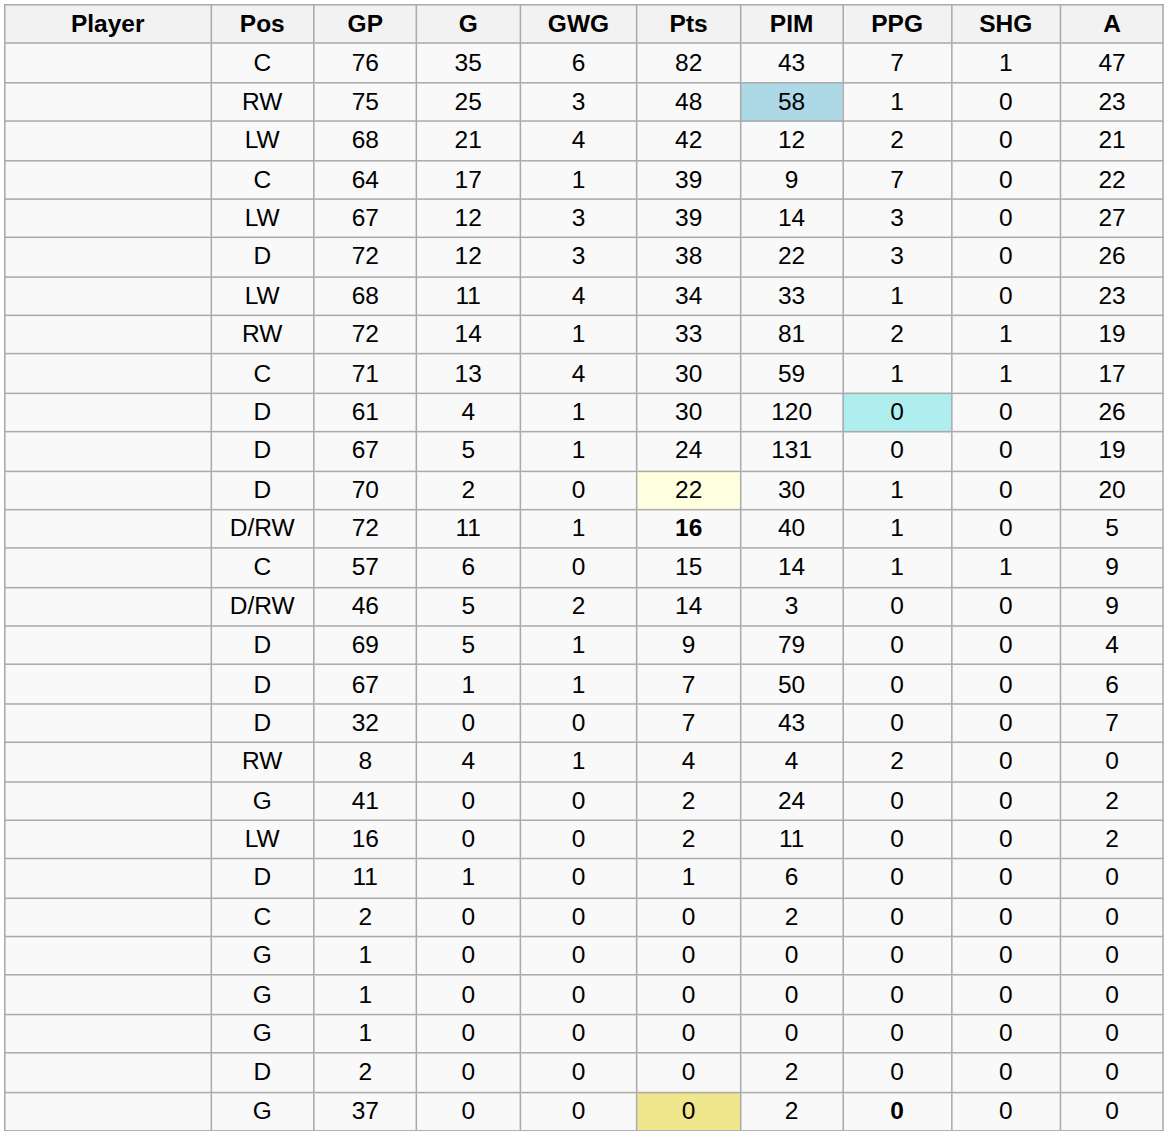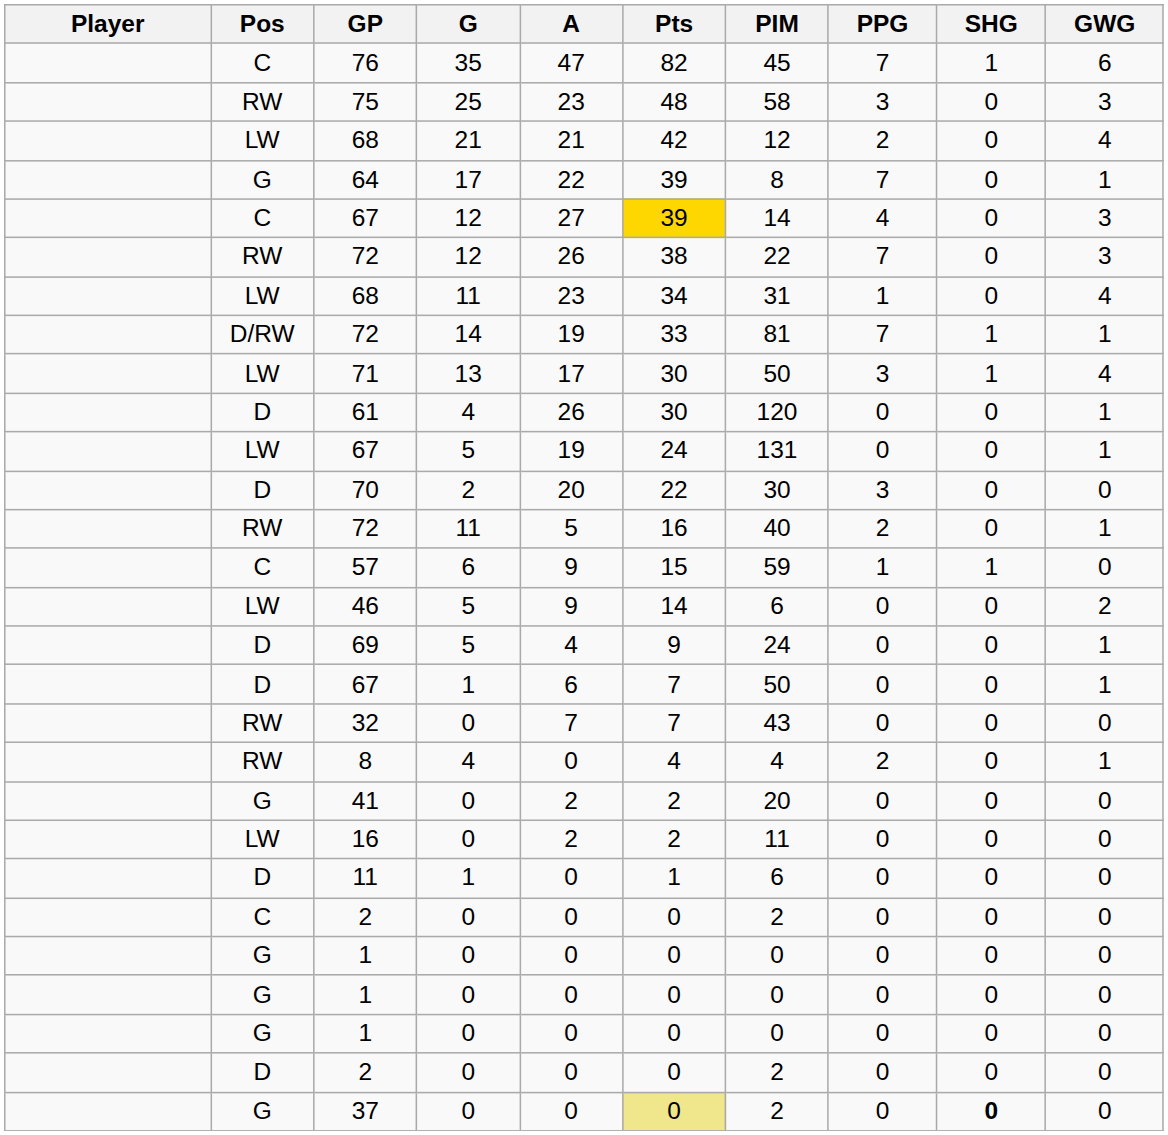columns swapped: A <-> GWG
76 | PIM: 43 -> 45
75 | PIM: lightblue background -> no background
75 | PPG: 1 -> 3
64 | Pos: C -> G
64 | PIM: 9 -> 8
67 / 12 | Pos: LW -> C
67 / 12 | Pts: no background -> gold background
67 / 12 | PPG: 3 -> 4
72 / 12 | Pos: D -> RW
72 / 12 | PPG: 3 -> 7
68 / 11 | PIM: 33 -> 31
72 / 14 | Pos: RW -> D/RW
72 / 14 | PPG: 2 -> 7
71 | Pos: C -> LW
71 | PIM: 59 -> 50
71 | PPG: 1 -> 3
61 | PPG: paleturquoise background -> no background
67 / 5 | Pos: D -> LW
70 | Pts: lightyellow background -> no background
70 | PPG: 1 -> 3
72 / 11 | Pos: D/RW -> RW
72 / 11 | Pts: bold -> normal
72 / 11 | PPG: 1 -> 2
57 | PIM: 14 -> 59
46 | Pos: D/RW -> LW
46 | PIM: 3 -> 6
69 | PIM: 79 -> 24
32 | Pos: D -> RW
41 | PIM: 24 -> 20
37 | PPG: bold -> normal
37 | SHG: normal -> bold
